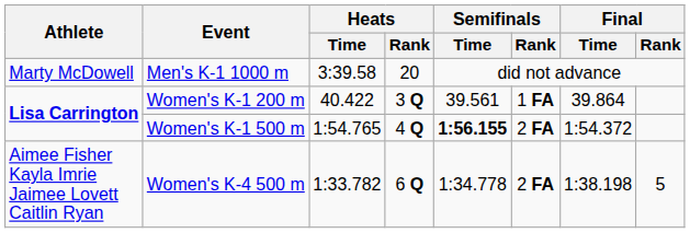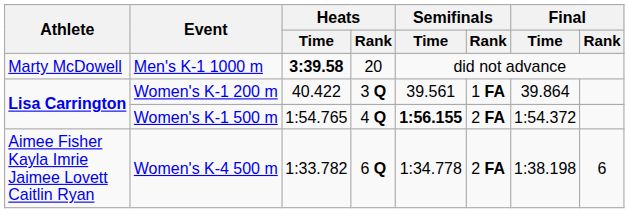Men's K-1 1000 m | Heats / Time: normal -> bold
Women's K-4 500 m | Final / Rank: 5 -> 6
